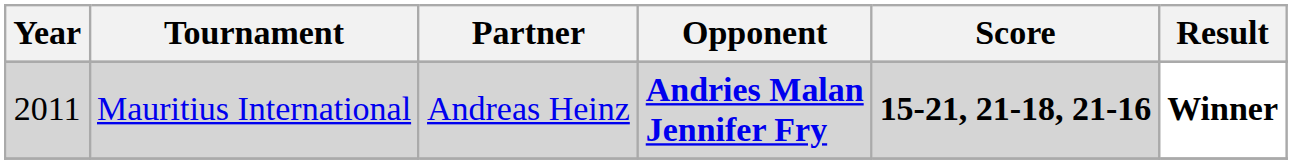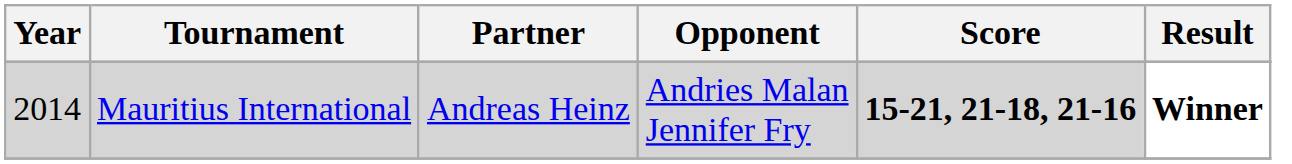Mauritius International | Year: 2011 -> 2014
Mauritius International | Opponent: bold -> normal
